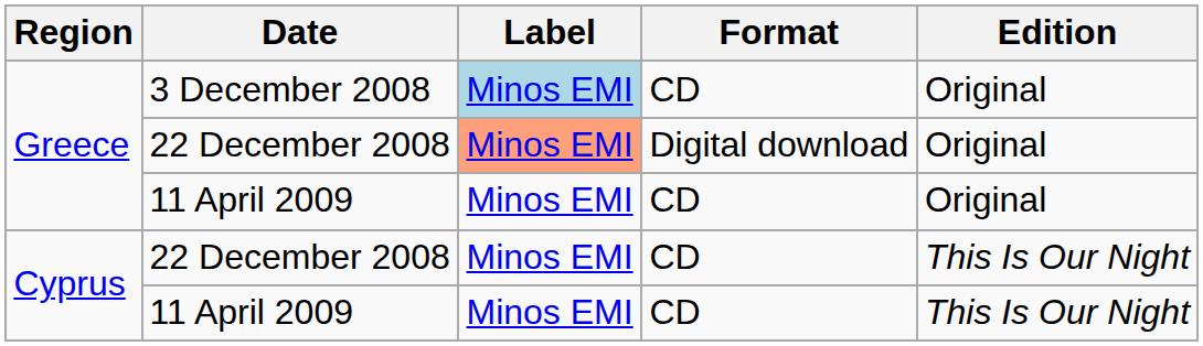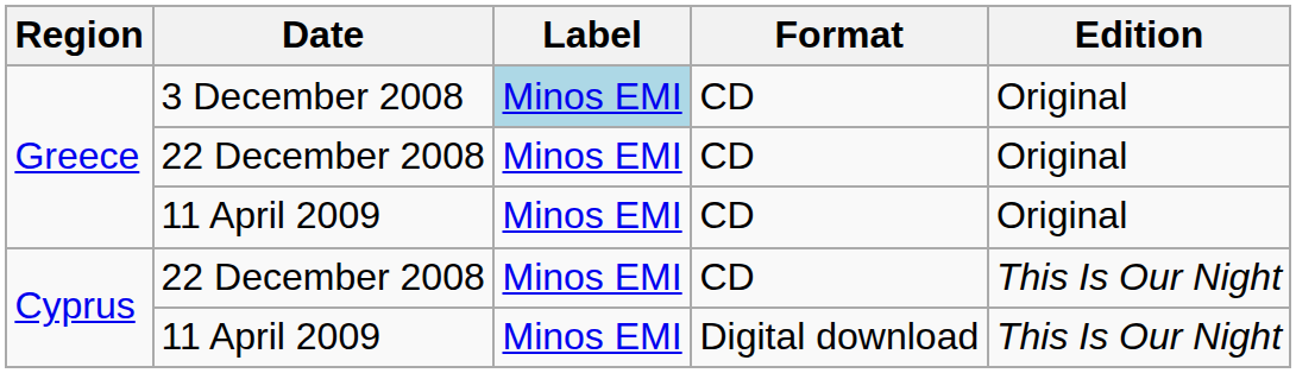Greece / 22 December 2008 | Label: lightsalmon background -> no background
Greece / 22 December 2008 | Format: Digital download -> CD
Cyprus / 11 April 2009 | Format: CD -> Digital download
